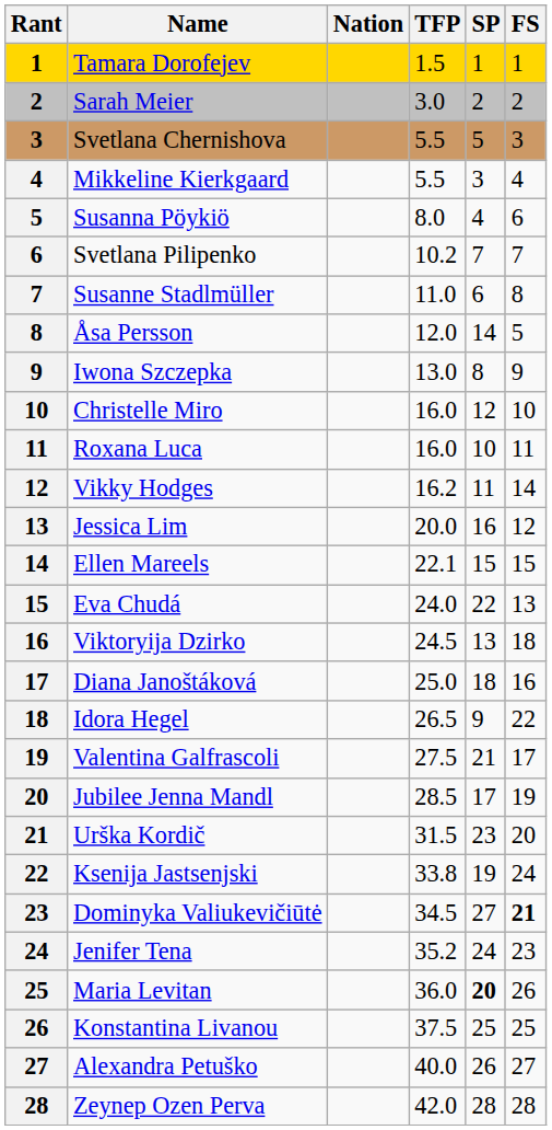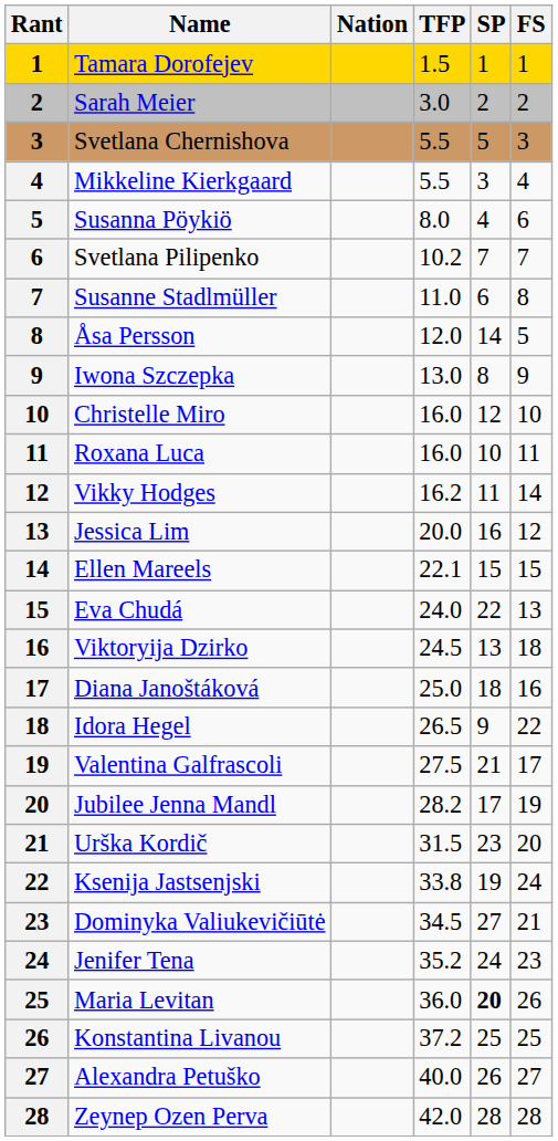Jubilee Jenna Mandl | TFP: 28.5 -> 28.2
Dominyka Valiukevičiūtė | FS: bold -> normal
Konstantina Livanou | TFP: 37.5 -> 37.2
